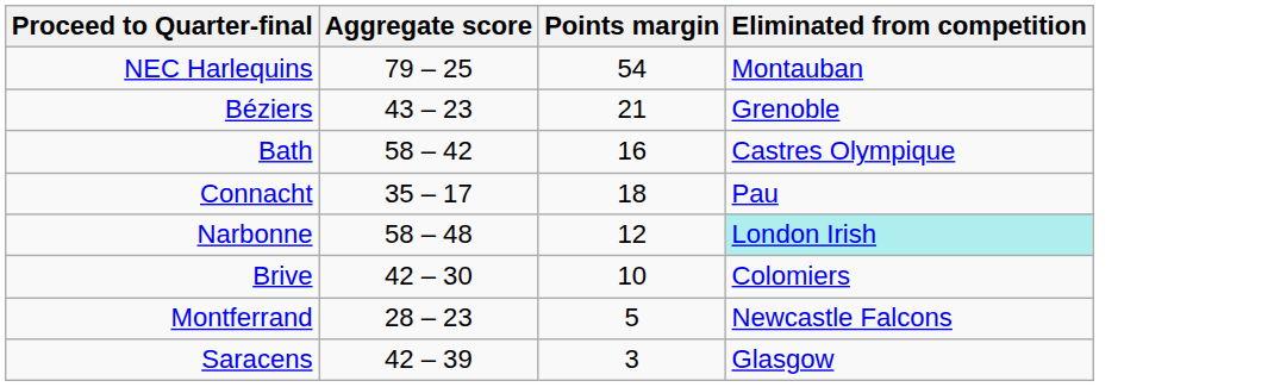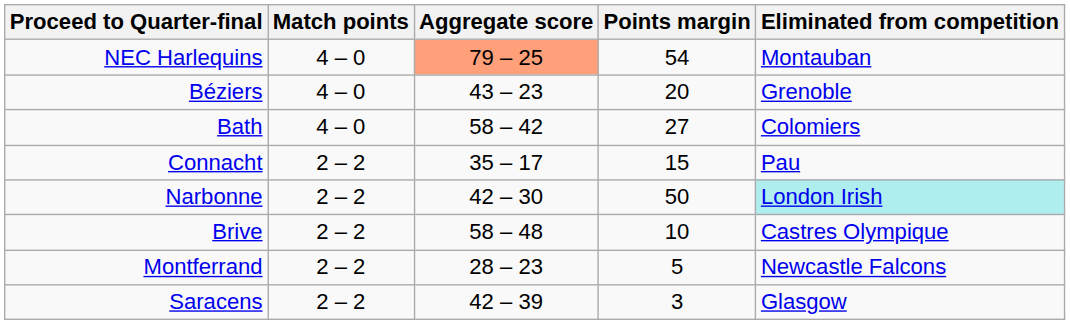+ column: Match points | 4 – 0 | 4 – 0 | 4 – 0 | 2 – 2 | 2 – 2 | 2 – 2 | 2 – 2 | 2 – 2
NEC Harlequins | Aggregate score: no background -> lightsalmon background
Béziers | Points margin: 21 -> 20
Bath | Points margin: 16 -> 27
Bath | Eliminated from competition: Castres Olympique -> Colomiers
Connacht | Points margin: 18 -> 15
Narbonne | Aggregate score: 58 – 48 -> 42 – 30
Narbonne | Points margin: 12 -> 50
Brive | Aggregate score: 42 – 30 -> 58 – 48
Brive | Eliminated from competition: Colomiers -> Castres Olympique
